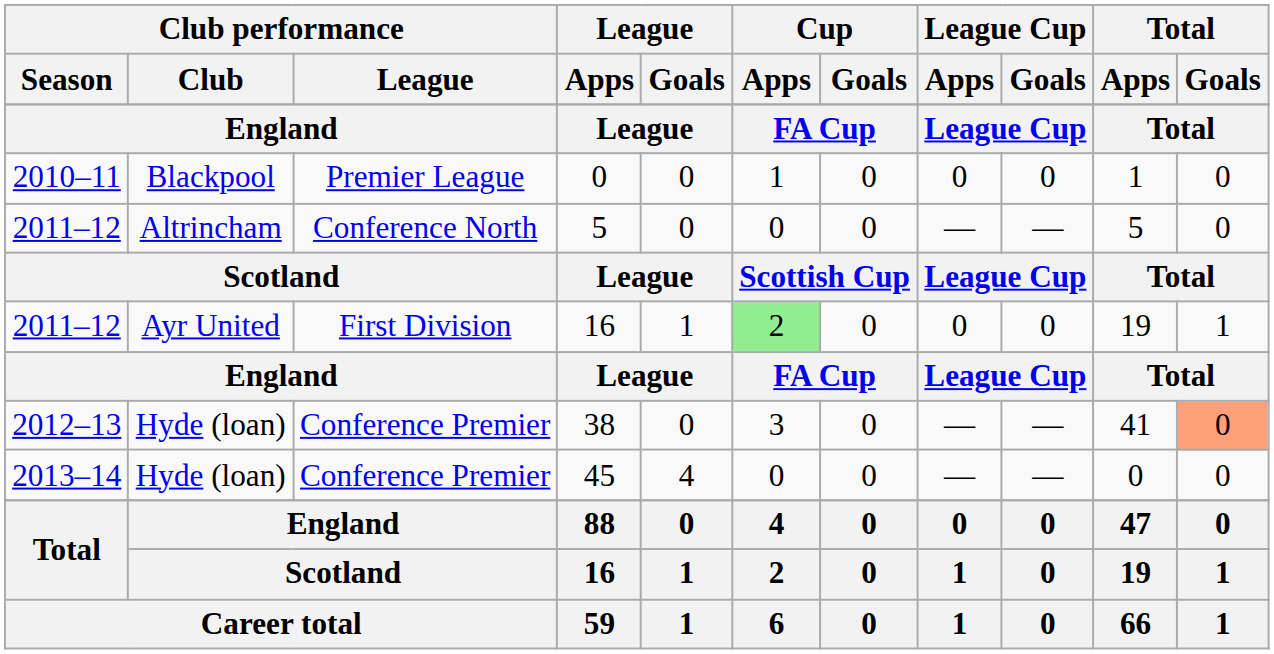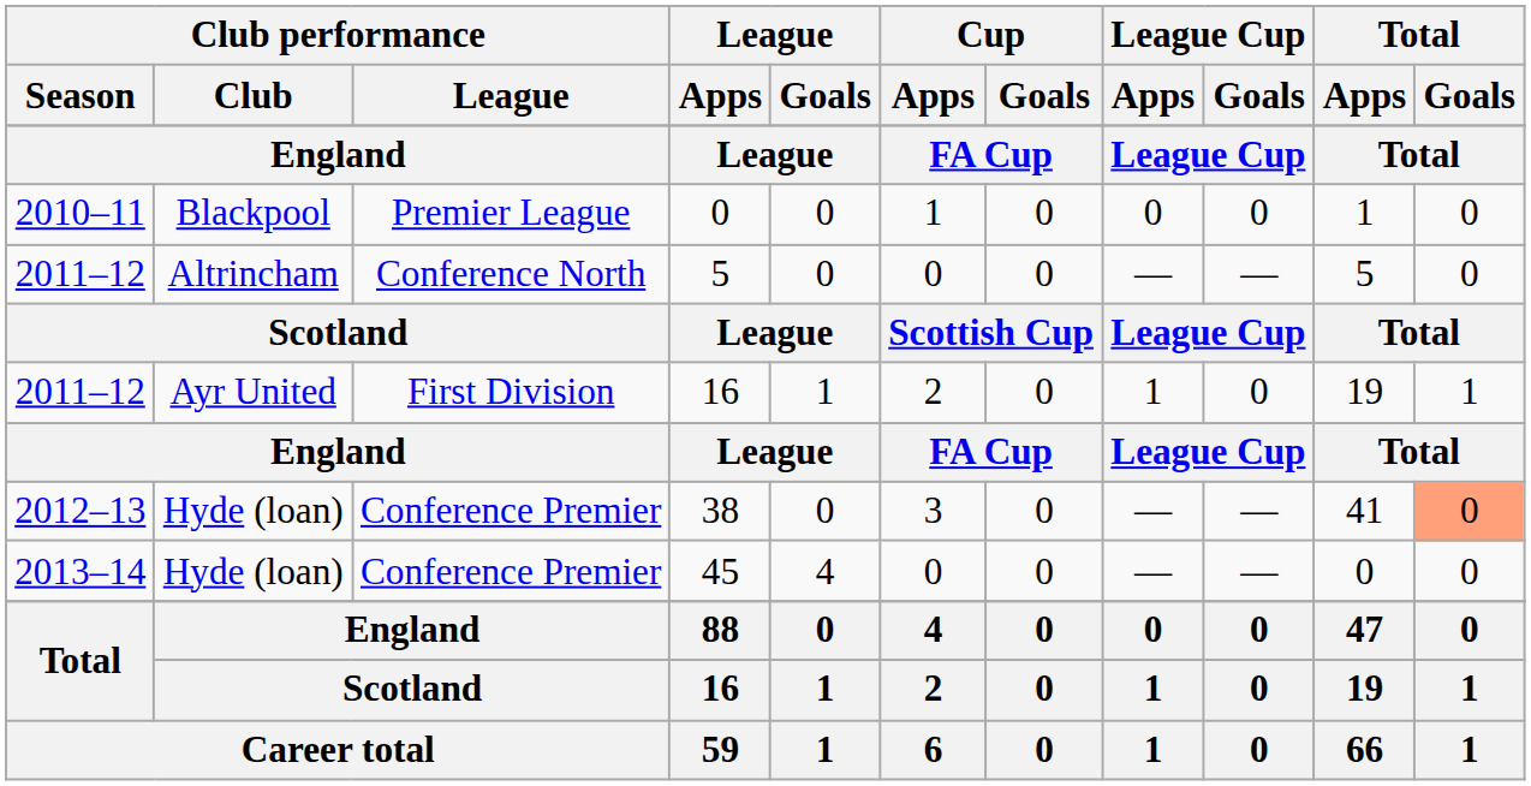2011–12 / 16 | Cup / Apps: lightgreen background -> no background
2011–12 / 16 | League Cup / Apps: 0 -> 1
